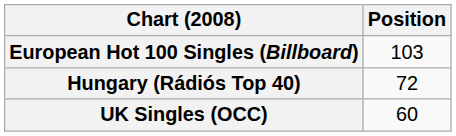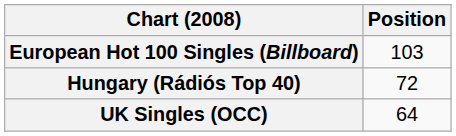UK Singles (OCC) | Position: 60 -> 64
